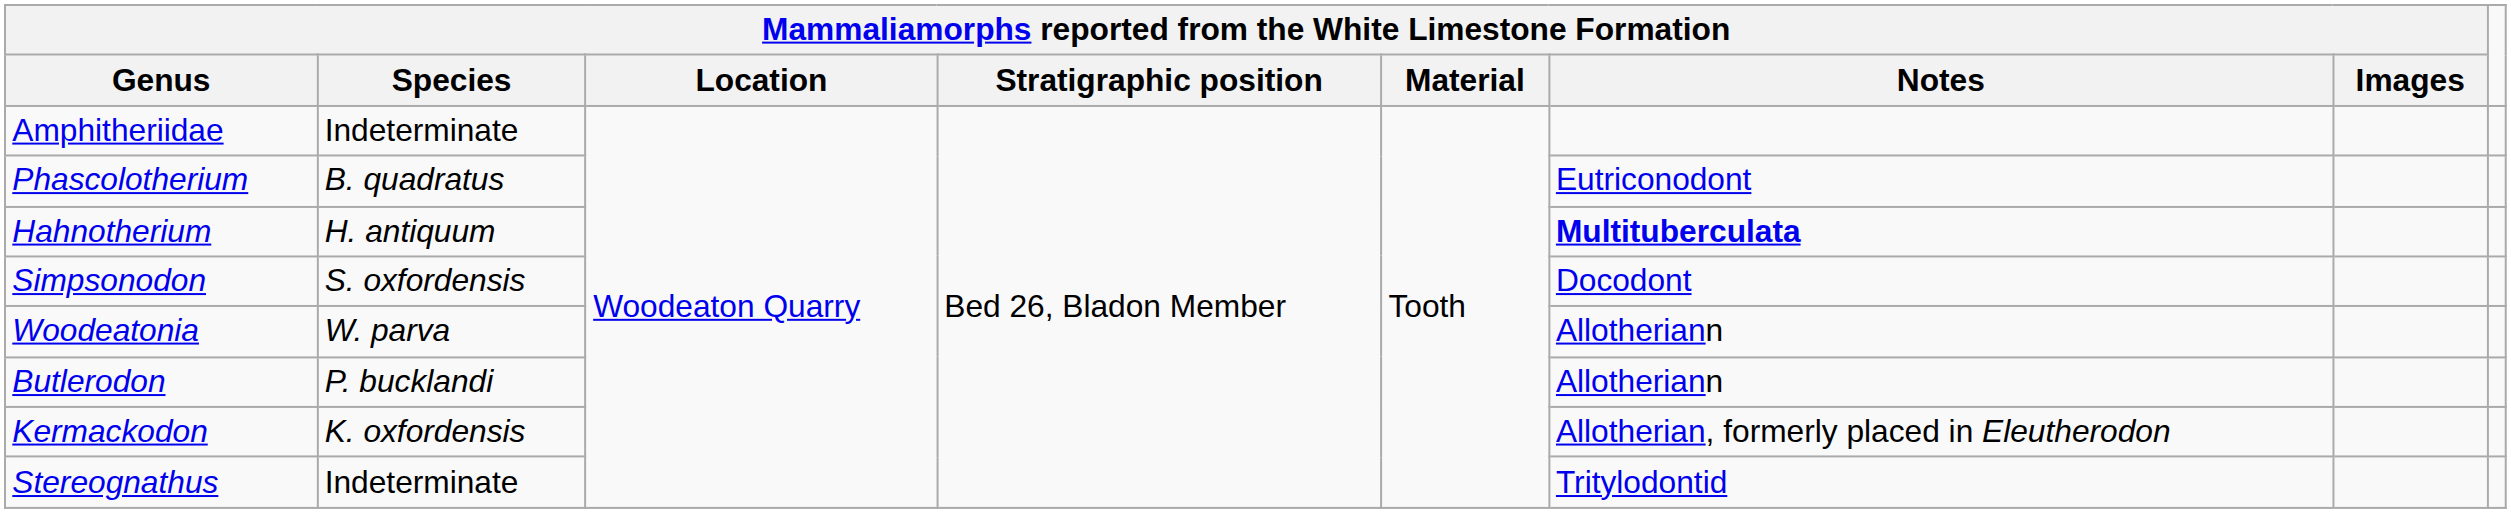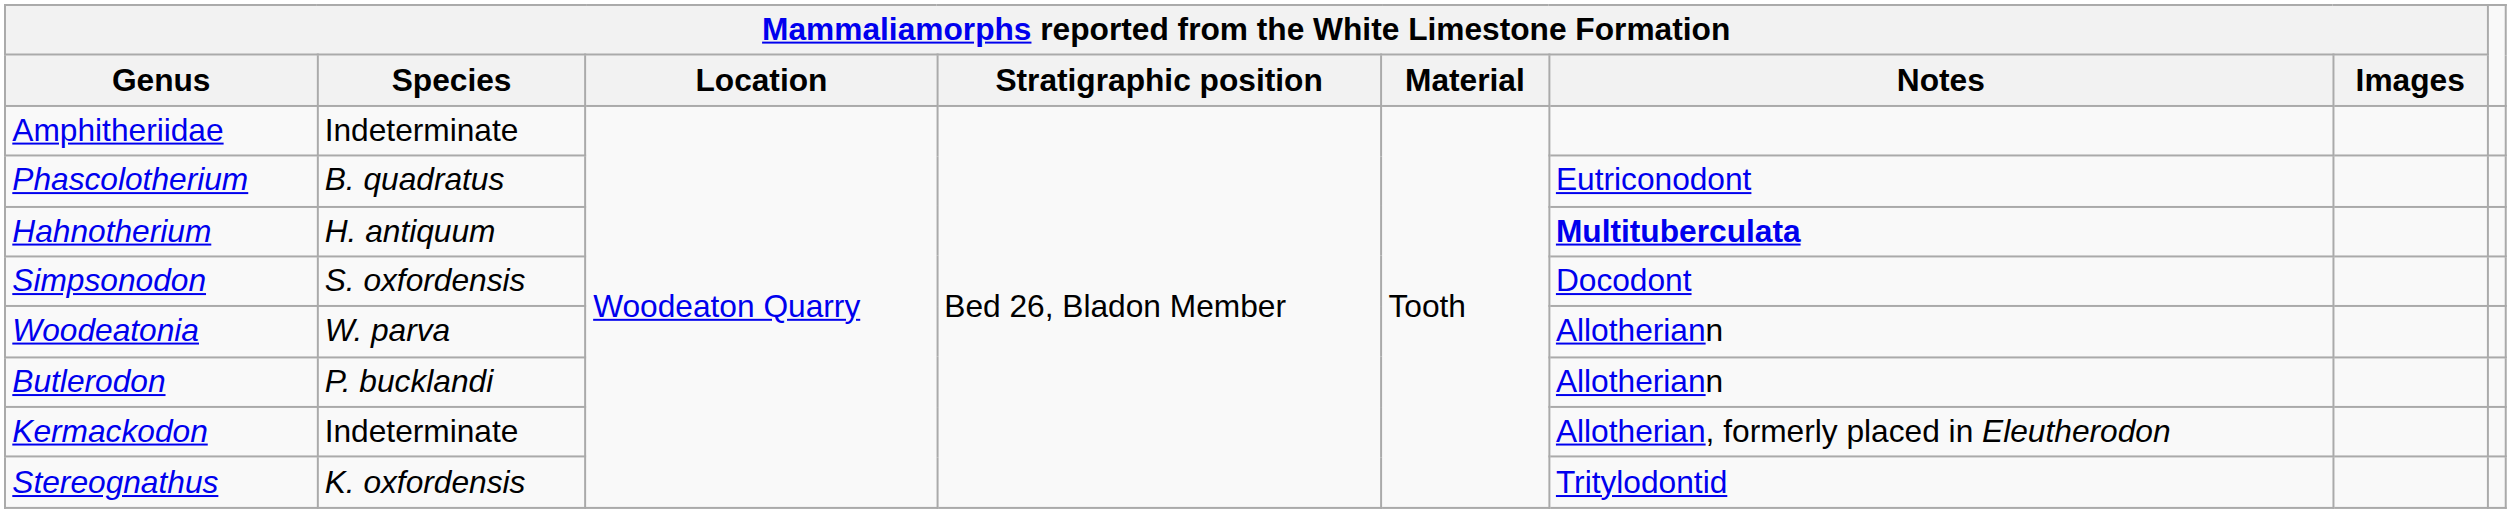Kermackodon | column 2: K. oxfordensis -> Indeterminate
Stereognathus | column 2: Indeterminate -> K. oxfordensis
